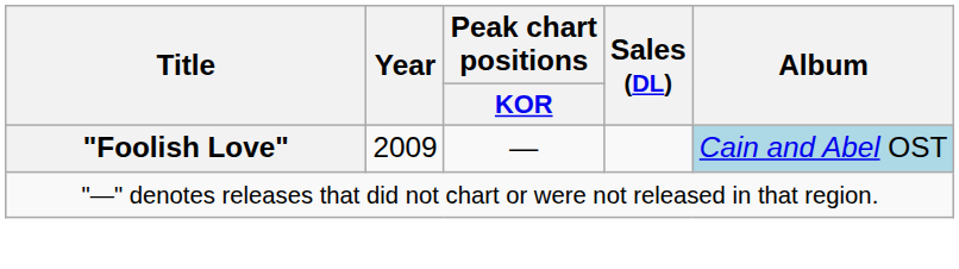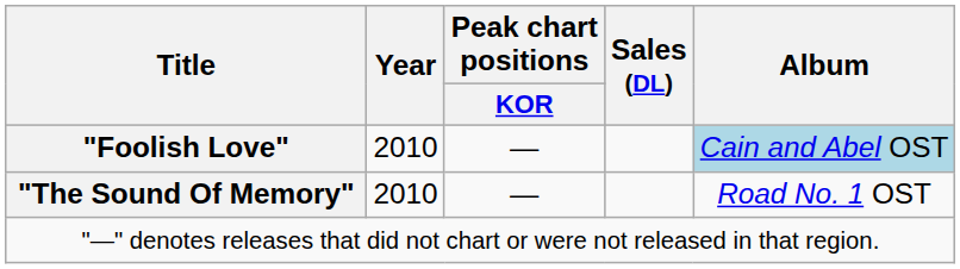"Foolish Love" | Year: 2009 -> 2010
+ row: "The Sound Of Memory" | 2010 | — | Road No. 1 OST
